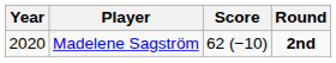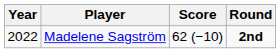Madelene Sagström | Year: 2020 -> 2022
